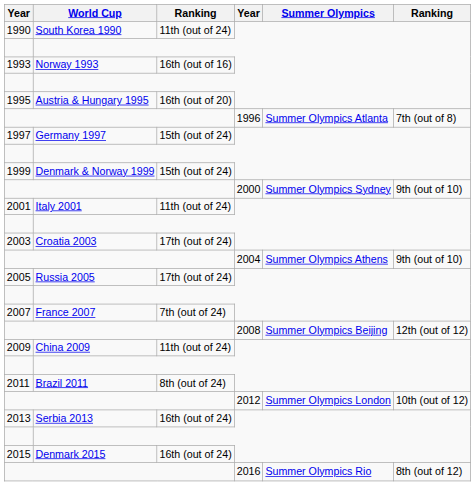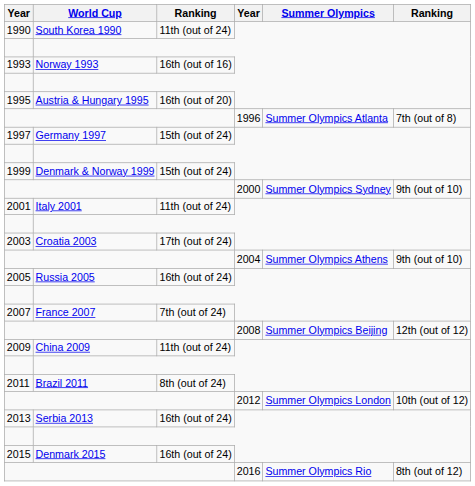2005 | column 3: 17th (out of 24) -> 16th (out of 24)
